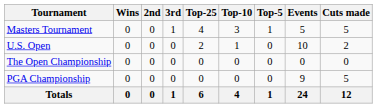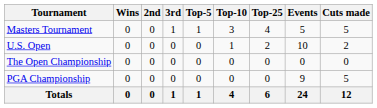columns swapped: Top-5 <-> Top-25
